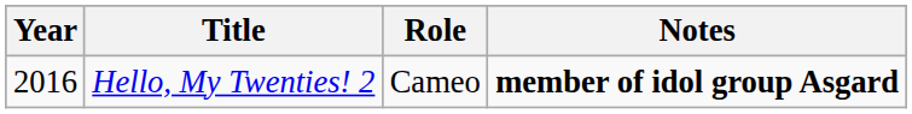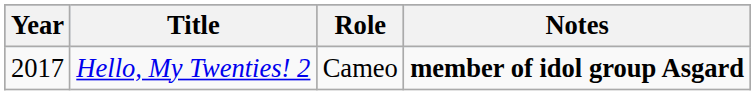Hello, My Twenties! 2 | Year: 2016 -> 2017
